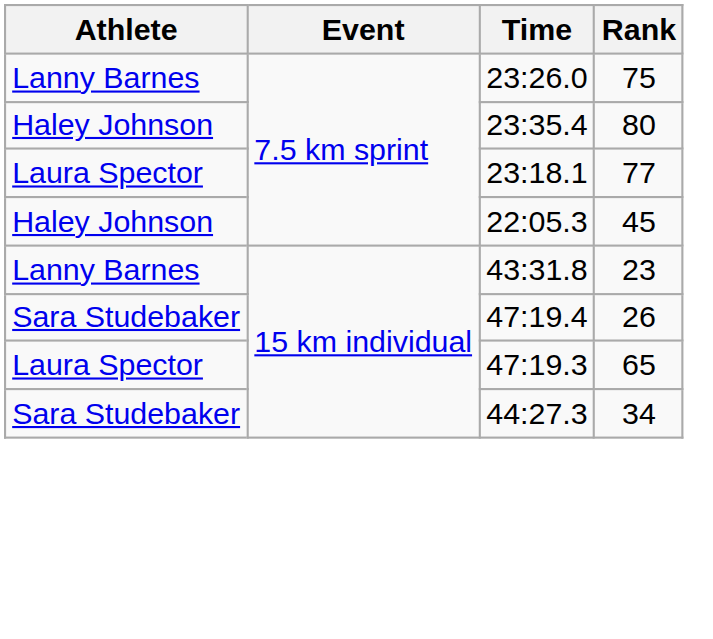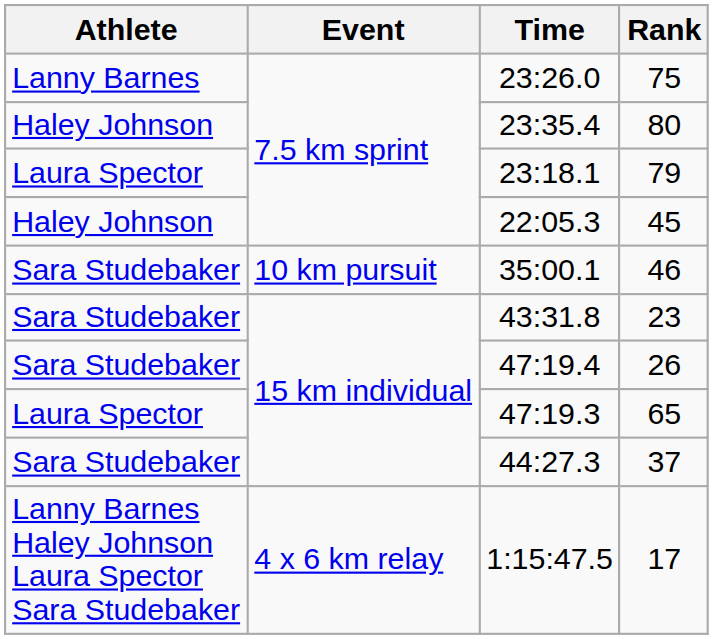23:18.1 | Rank: 77 -> 79
+ row: Sara Studebaker | 10 km pursuit | 35:00.1 | 46
43:31.8 | Athlete: Lanny Barnes -> Sara Studebaker
44:27.3 | Rank: 34 -> 37
+ row: Lanny Barnes Haley Johnson Laura Spector Sara Studebaker | 4 x 6 km relay | 1:15:47.5 | 17
